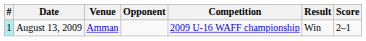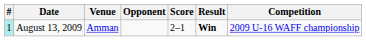columns swapped: Score <-> Competition
August 13, 2009 | Result: normal -> bold
